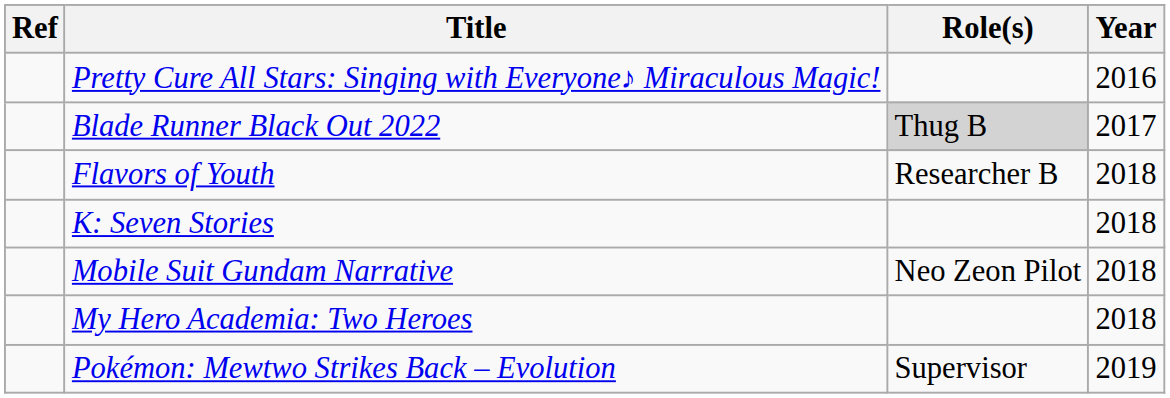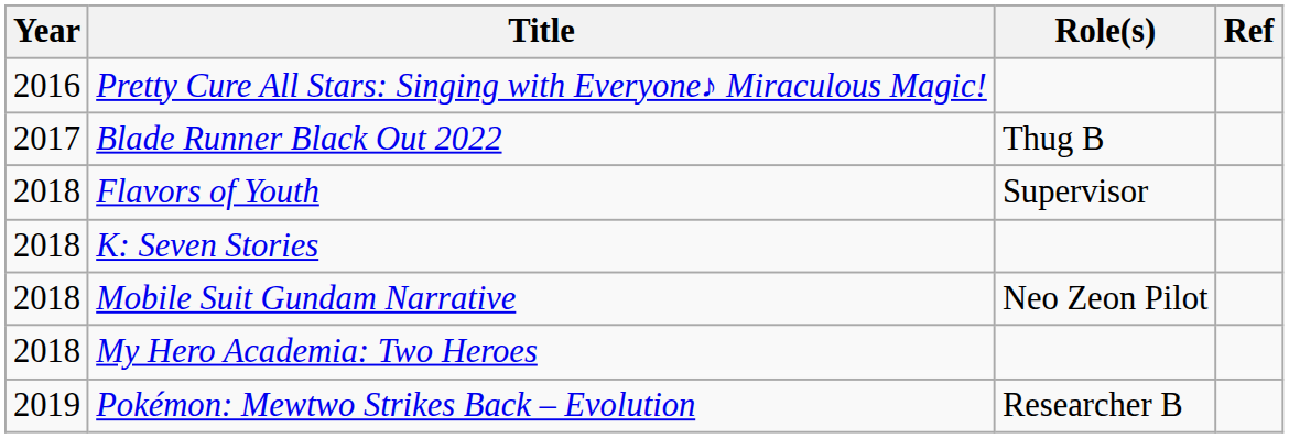columns swapped: Year <-> Ref
Blade Runner Black Out 2022 | Role(s): lightgrey background -> no background
Flavors of Youth | Role(s): Researcher B -> Supervisor
Pokémon: Mewtwo Strikes Back – Evolution | Role(s): Supervisor -> Researcher B
